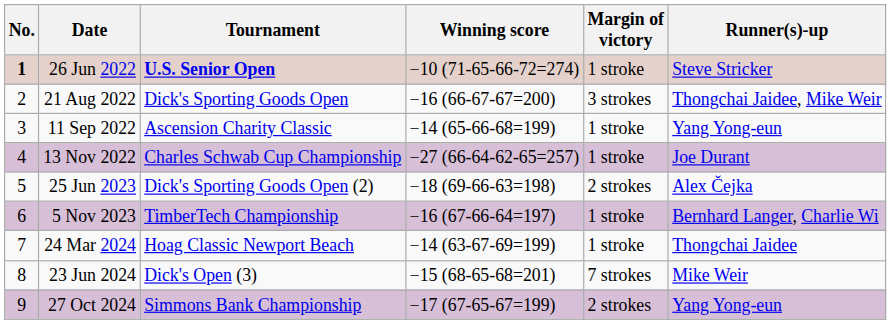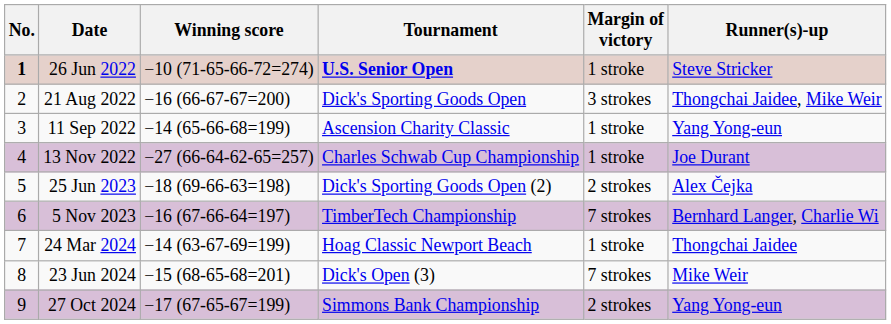columns swapped: Tournament <-> Winning score
5 Nov 2023 | Margin of victory: 1 stroke -> 7 strokes
